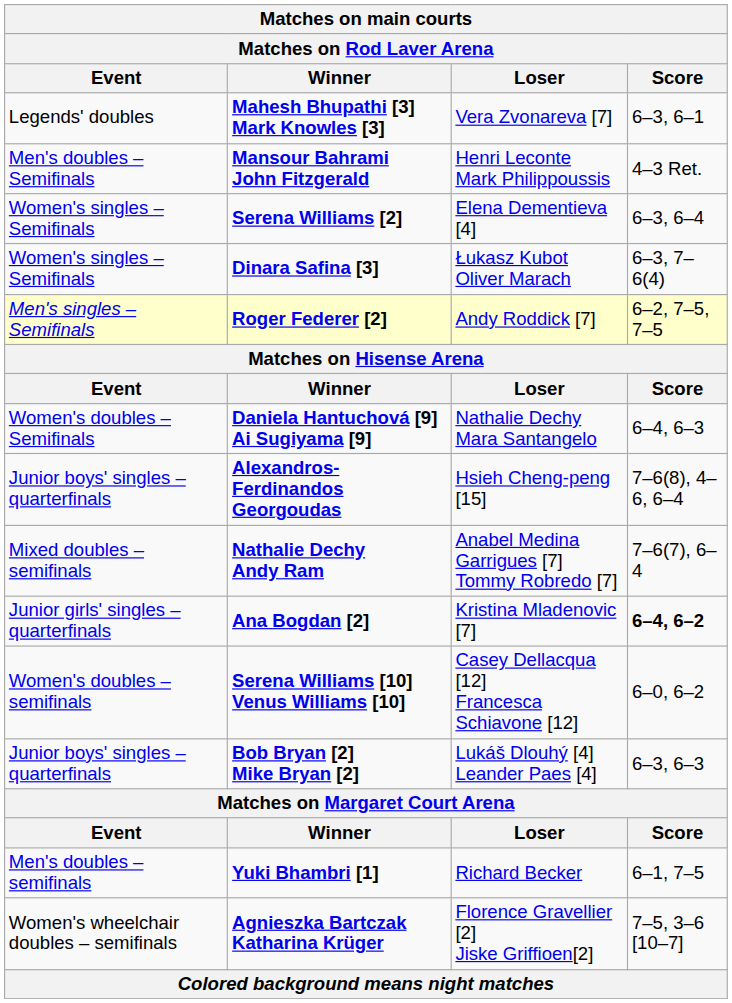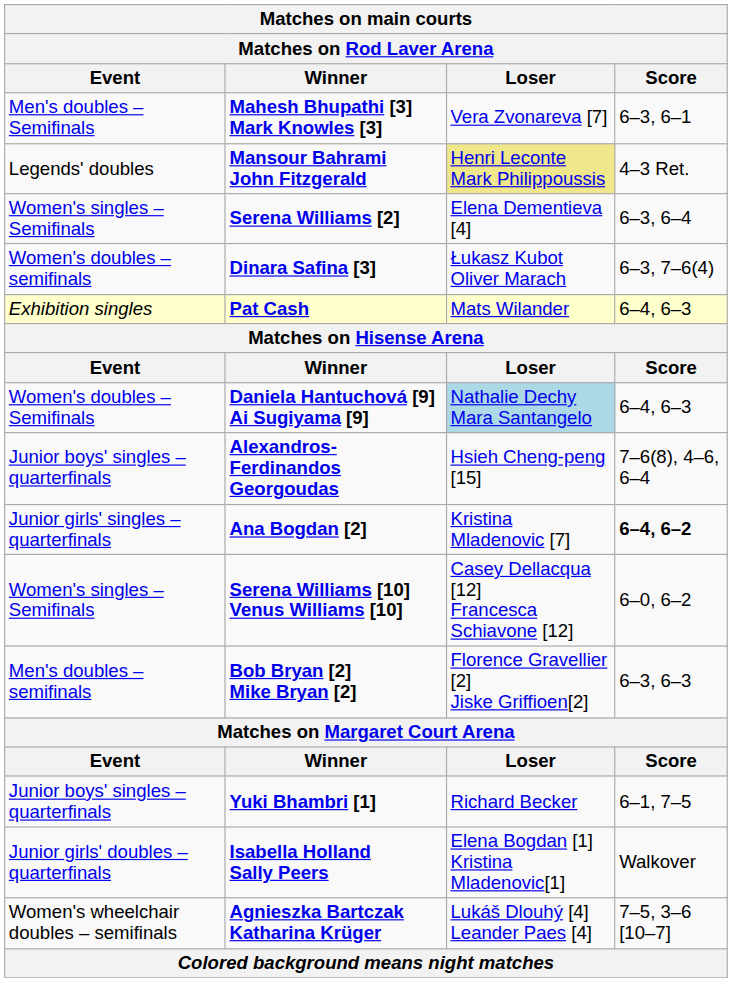Mahesh Bhupathi [3] Mark Knowles [3] | Event: Legends' doubles -> Men's doubles – Semifinals
Mansour Bahrami John Fitzgerald | Event: Men's doubles – Semifinals -> Legends' doubles
Mansour Bahrami John Fitzgerald | Loser: no background -> khaki background
Dinara Safina [3] | Event: Women's singles – Semifinals -> Women's doubles – semifinals
- row: Men's singles – Semifinals | Roger Federer [2] | Andy Roddick [7] | 6–2, 7–5, 7–5
+ row: Exhibition singles | Pat Cash | Mats Wilander | 6–4, 6–3
Daniela Hantuchová [9] Ai Sugiyama [9] | Loser: no background -> lightblue background
- row: Mixed doubles – semifinals | Nathalie Dechy Andy Ram | Anabel Medina Garrigues [7] Tommy Robredo [7] | 7–6(7), 6–4
Serena Williams [10] Venus Williams [10] | Event: Women's doubles – semifinals -> Women's singles – Semifinals
Bob Bryan [2] Mike Bryan [2] | Event: Junior boys' singles – quarterfinals -> Men's doubles – semifinals
Bob Bryan [2] Mike Bryan [2] | Loser: Lukáš Dlouhý [4] Leander Paes [4] -> Florence Gravellier [2] Jiske Griffioen[2]
Yuki Bhambri [1] | Event: Men's doubles – semifinals -> Junior boys' singles – quarterfinals
+ row: Junior girls' doubles – quarterfinals | Isabella Holland Sally Peers | Elena Bogdan [1] Kristina Mladenovic[1] | Walkover
Agnieszka Bartczak Katharina Krüger | Loser: Florence Gravellier [2] Jiske Griffioen[2] -> Lukáš Dlouhý [4] Leander Paes [4]
